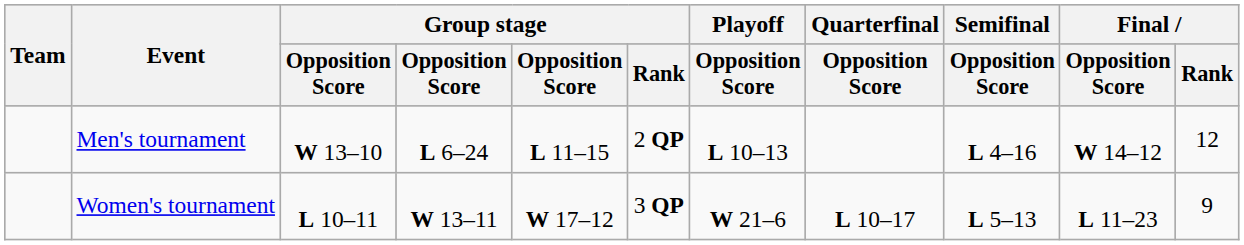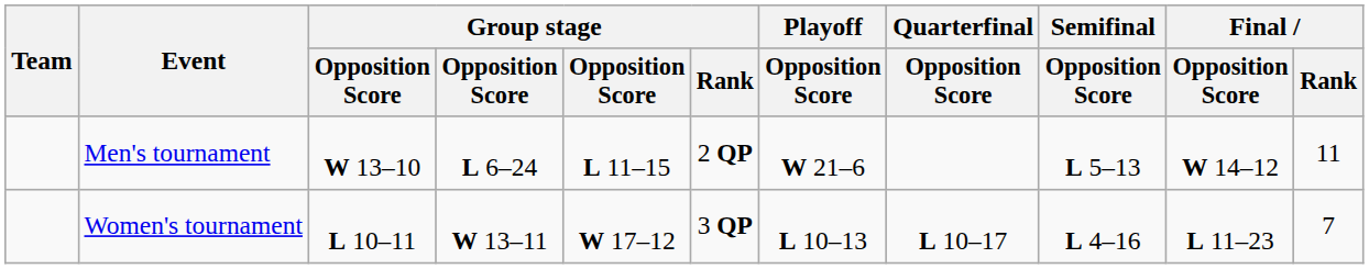Men's tournament | Playoff / Opposition Score: L 10–13 -> W 21–6
Men's tournament | Semifinal / Opposition Score: L 4–16 -> L 5–13
Men's tournament | Final / Rank: 12 -> 11
Women's tournament | Playoff / Opposition Score: W 21–6 -> L 10–13
Women's tournament | Semifinal / Opposition Score: L 5–13 -> L 4–16
Women's tournament | Final / Rank: 9 -> 7
